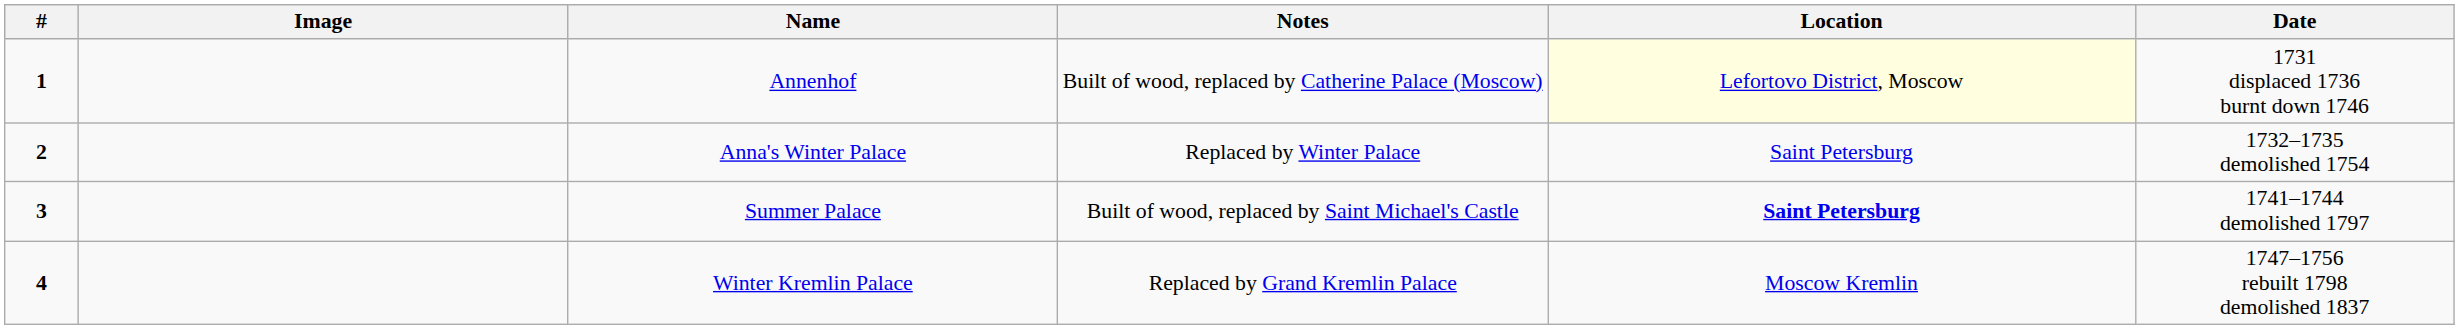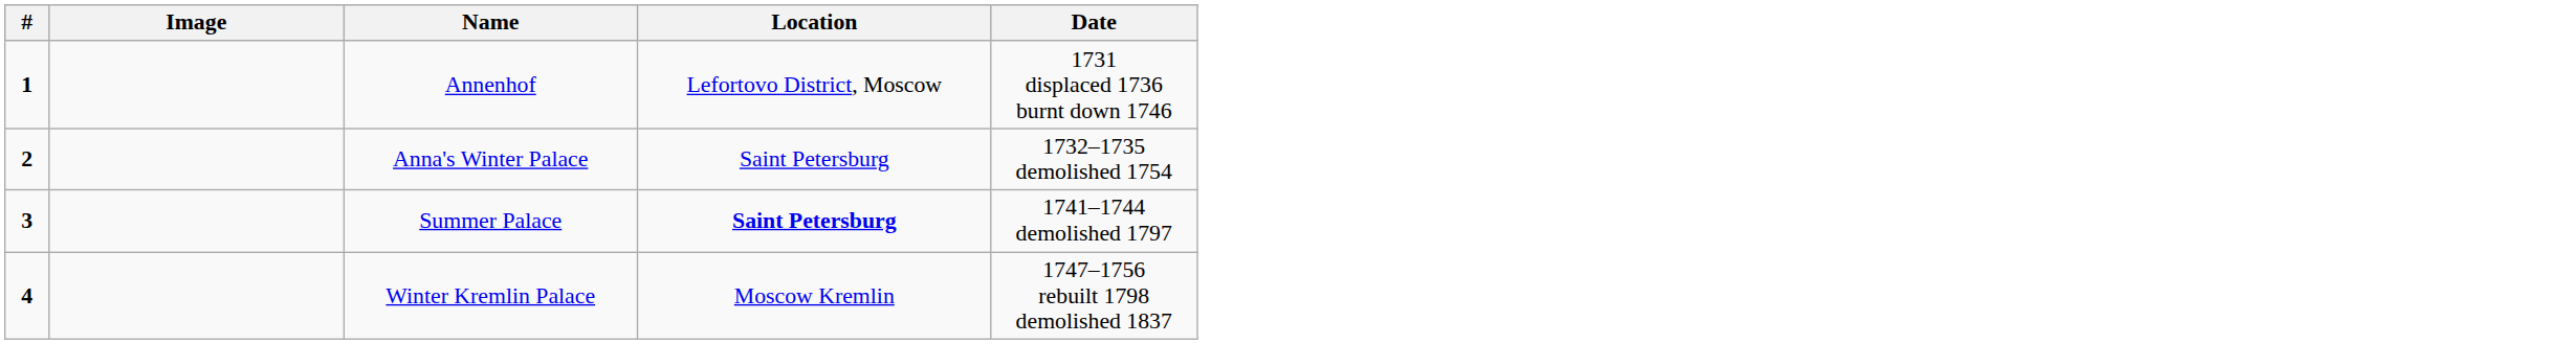- column: Notes | Built of wood, replaced by Catherine Palace (Moscow) | Replaced by Winter Palace | Built of wood, replaced by Saint Michael's Castle | Replaced by Grand Kremlin Palace
Annenhof | Location: lightyellow background -> no background
